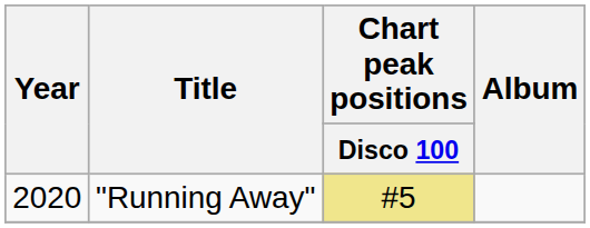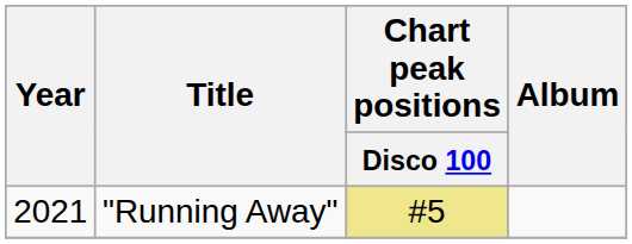"Running Away" | Year: 2020 -> 2021
